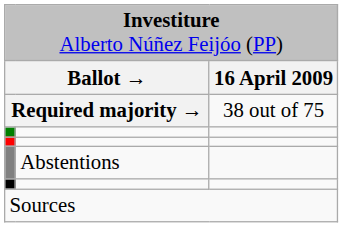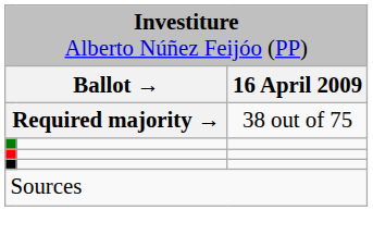- row: Abstentions
